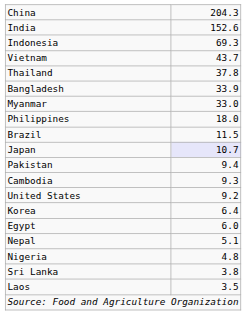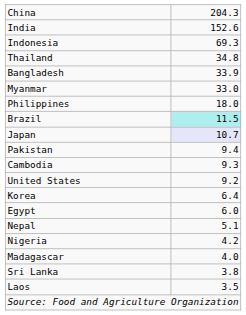- row: Vietnam | 43.7
Thailand | column 2: 37.8 -> 34.8
Brazil | column 2: no background -> paleturquoise background
Nigeria | column 2: 4.8 -> 4.2
+ row: Madagascar | 4.0
